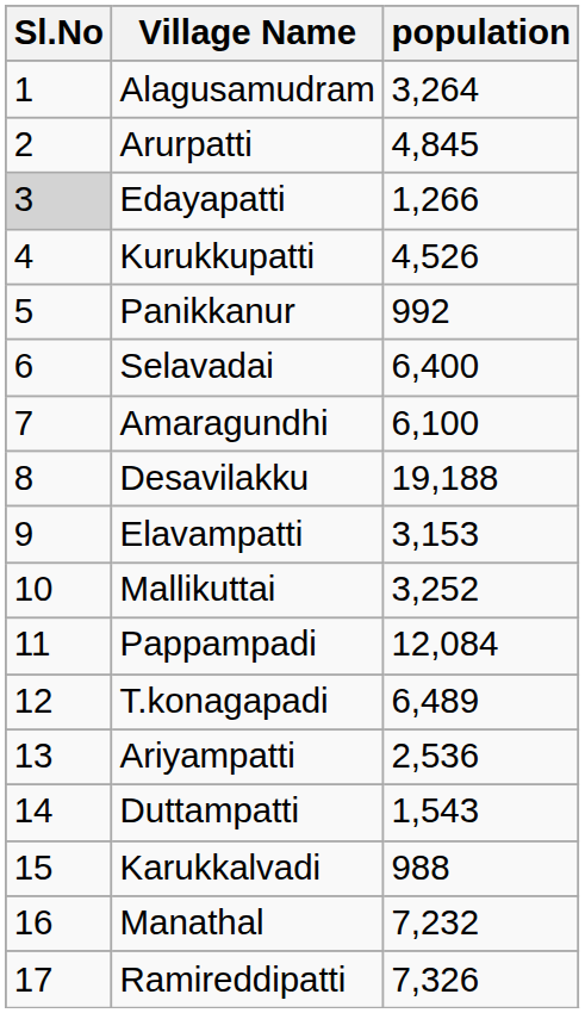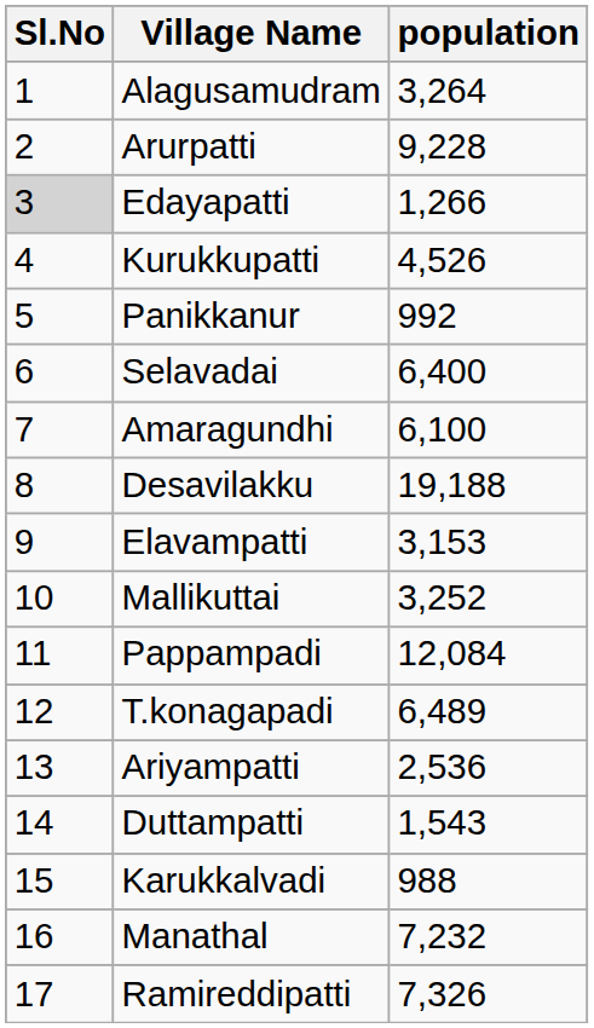Arurpatti | population: 4,845 -> 9,228
